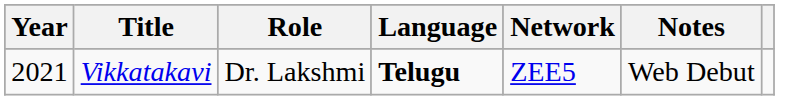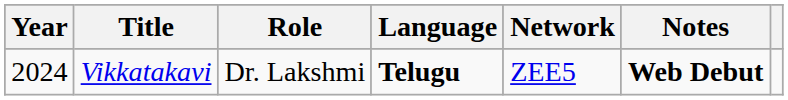Vikkatakavi | Year: 2021 -> 2024
Vikkatakavi | Notes: normal -> bold
